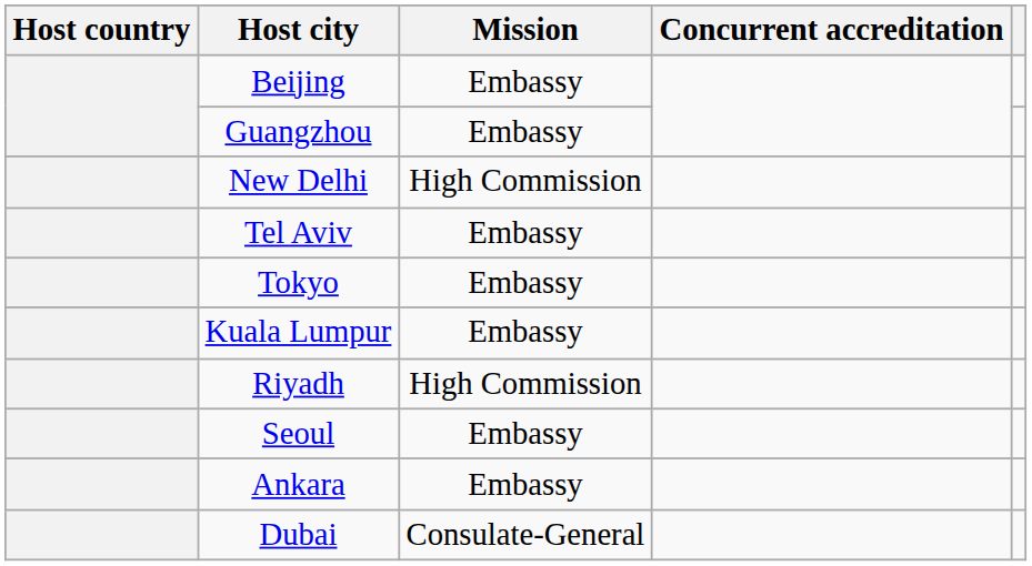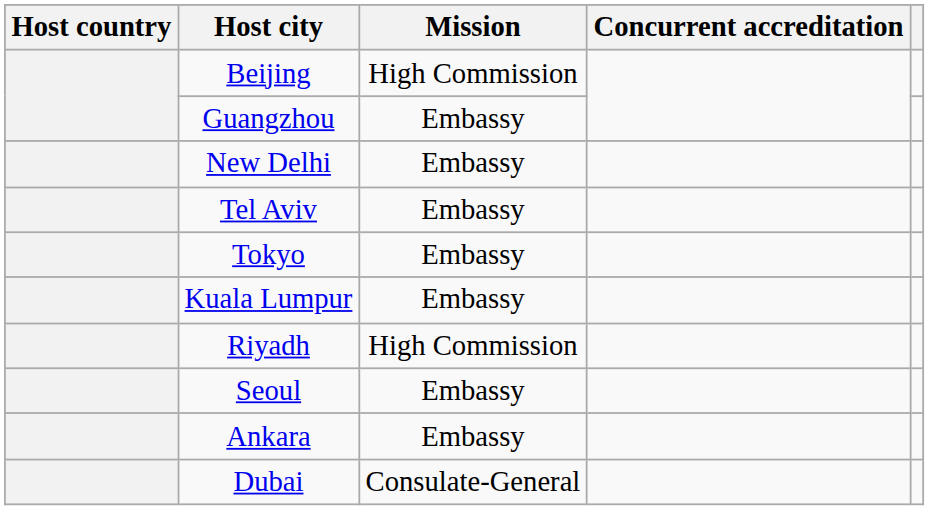Beijing | Mission: Embassy -> High Commission
New Delhi | Mission: High Commission -> Embassy
